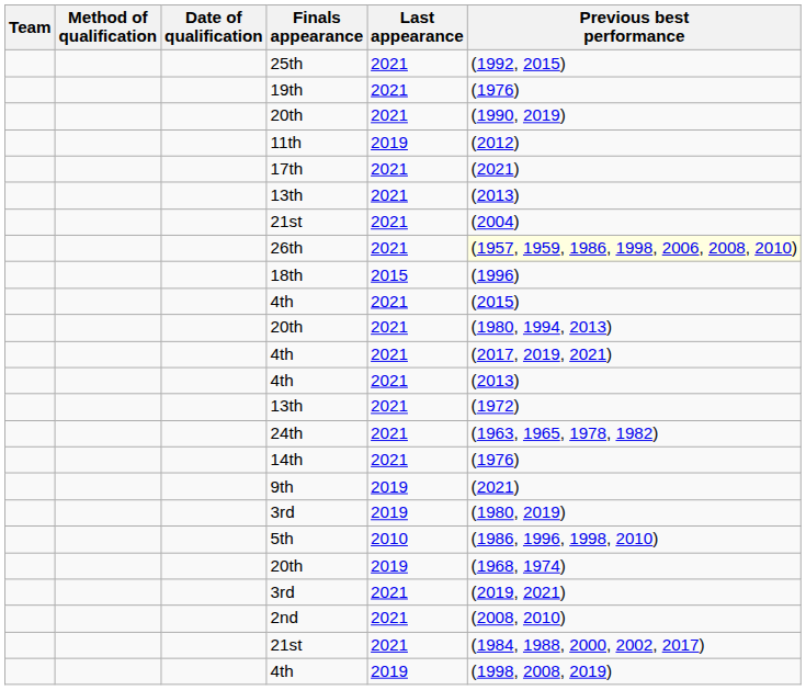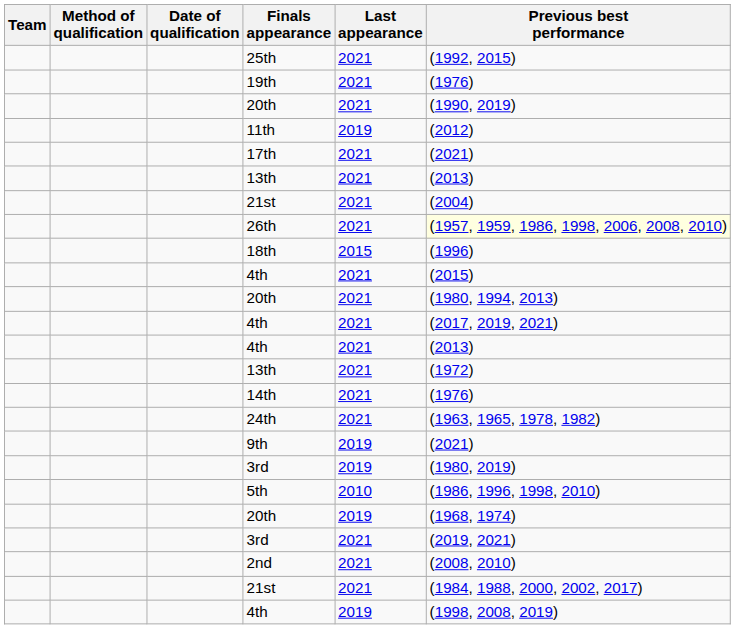rows swapped: 14th <-> 24th
